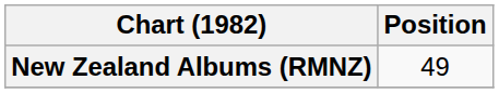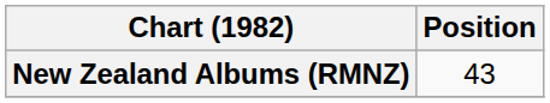New Zealand Albums (RMNZ) | Position: 49 -> 43
